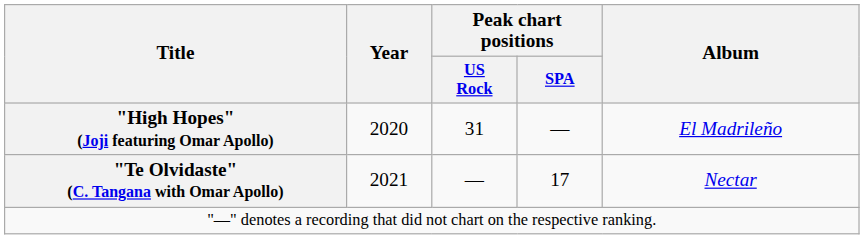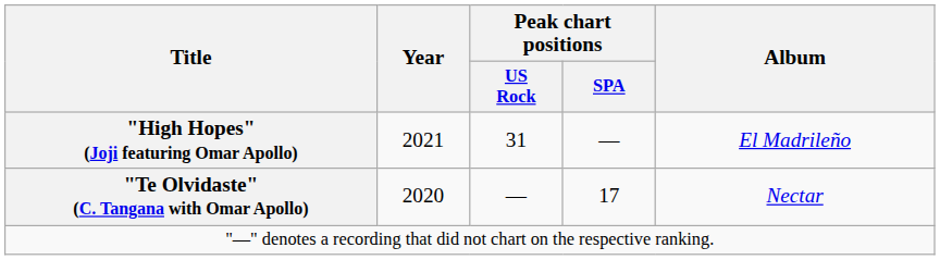"High Hopes" (Joji featuring Omar Apollo) | Year: 2020 -> 2021
"Te Olvidaste" (C. Tangana with Omar Apollo) | Year: 2021 -> 2020
